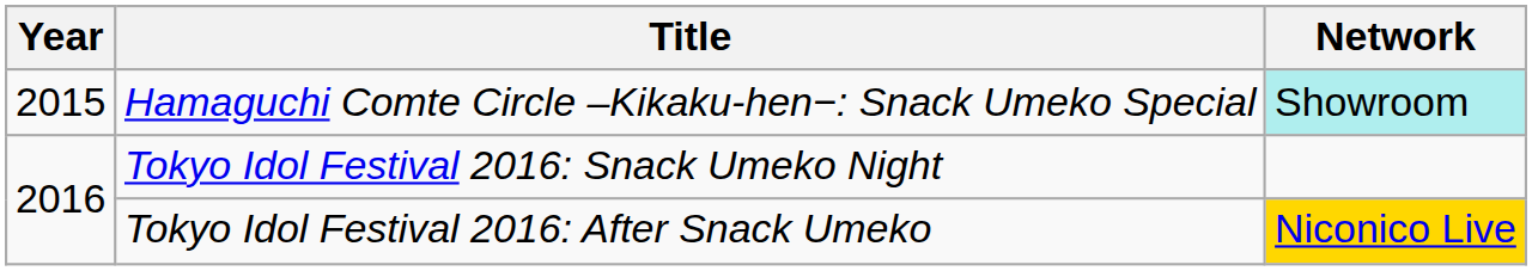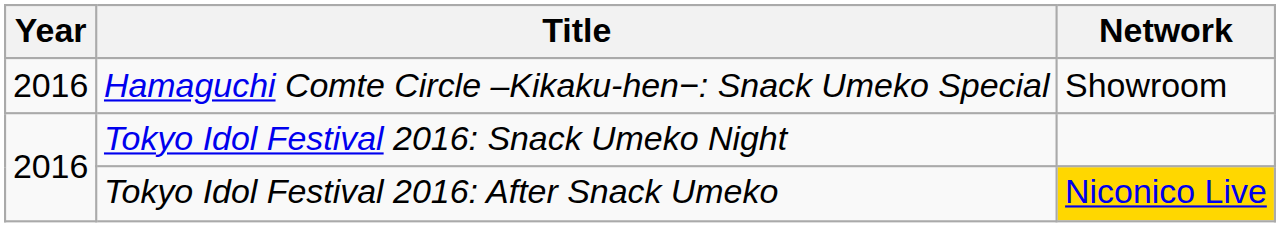Hamaguchi Comte Circle –Kikaku-hen−: Snack Umeko Special | Year: 2015 -> 2016
Hamaguchi Comte Circle –Kikaku-hen−: Snack Umeko Special | Network: paleturquoise background -> no background
